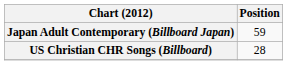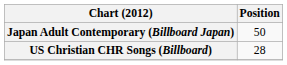Japan Adult Contemporary (Billboard Japan) | Position: 59 -> 50
